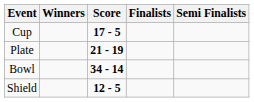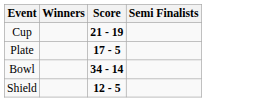- column: Finalists
Cup | Score: 17 - 5 -> 21 - 19
Plate | Score: 21 - 19 -> 17 - 5
